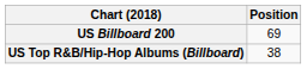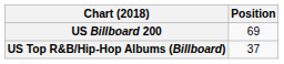US Top R&B/Hip-Hop Albums (Billboard) | Position: 38 -> 37
